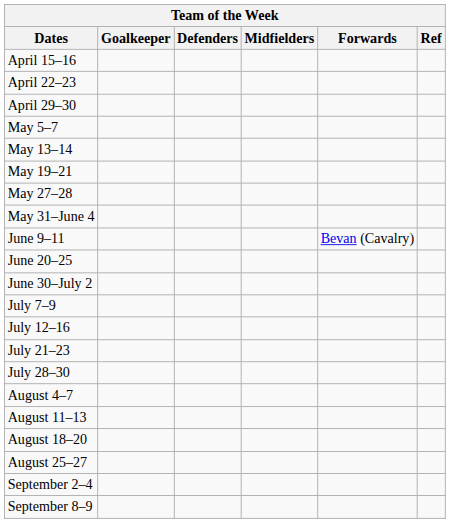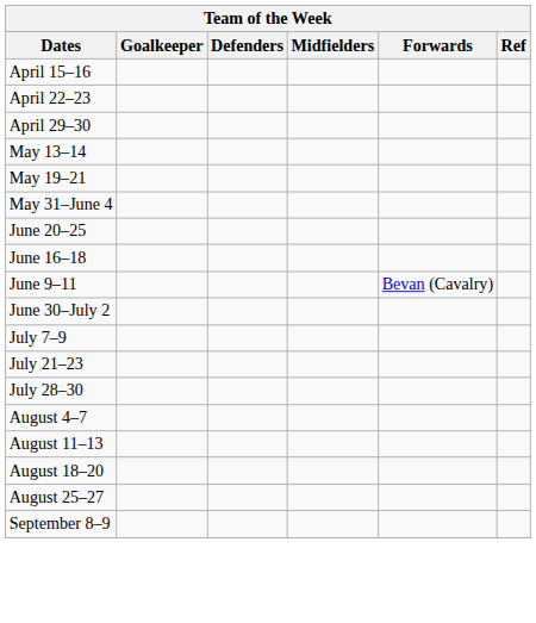- row: May 5–7
- row: May 27–28
rows swapped: June 9–11 <-> June 20–25
+ row: June 16–18
- row: July 12–16
- row: September 2–4
